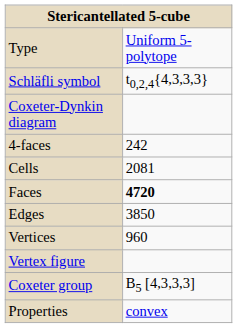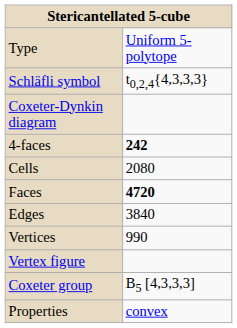4-faces | column 2: normal -> bold
Cells | column 2: 2081 -> 2080
Edges | column 2: 3850 -> 3840
Vertices | column 2: 960 -> 990
